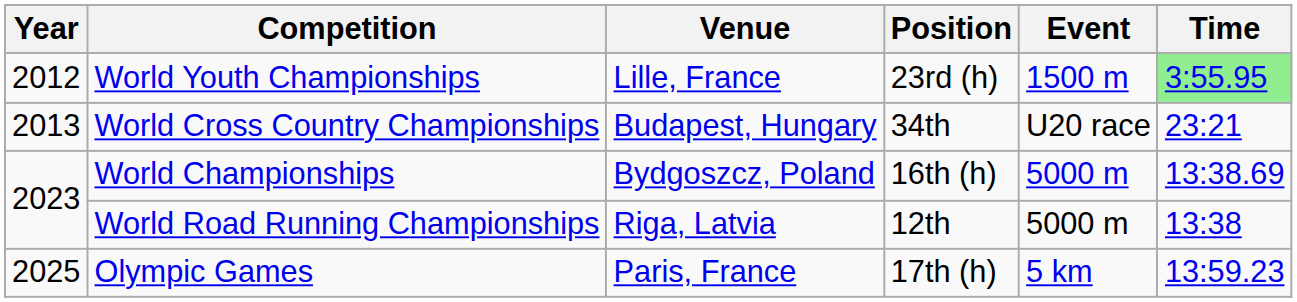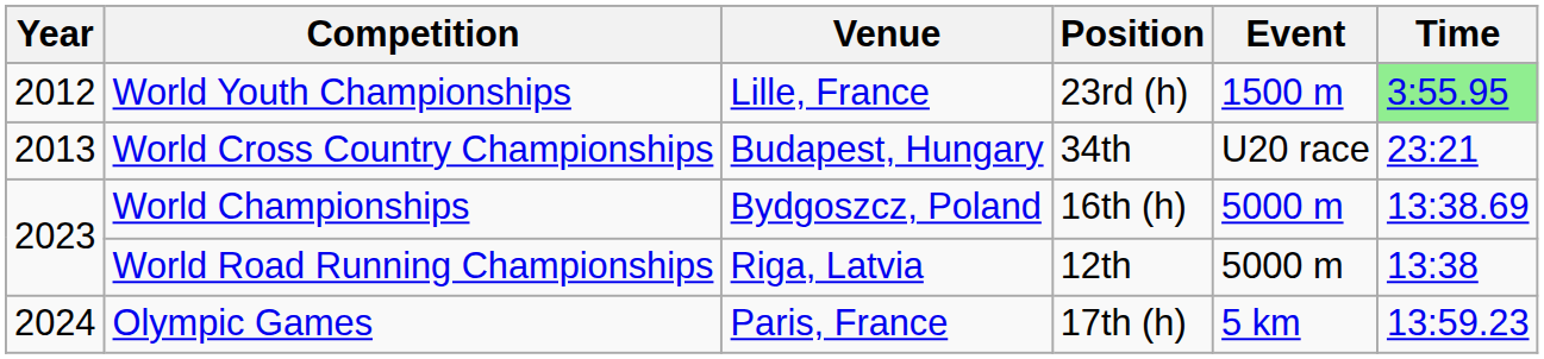Olympic Games | Year: 2025 -> 2024
